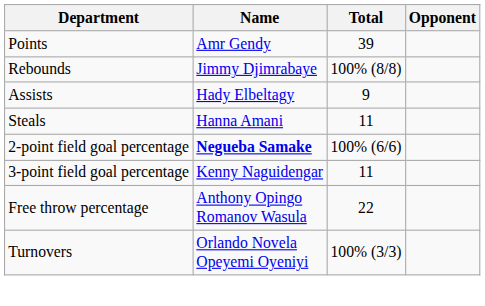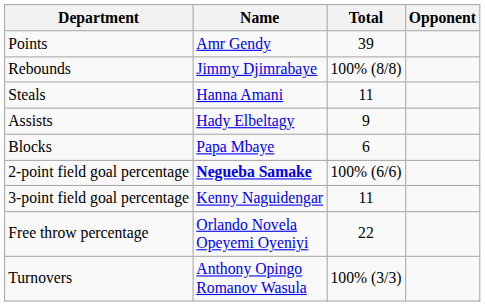rows swapped: Assists <-> Steals
+ row: Blocks | Papa Mbaye | 6
Free throw percentage | Name: Anthony Opingo Romanov Wasula -> Orlando Novela Opeyemi Oyeniyi
Turnovers | Name: Orlando Novela Opeyemi Oyeniyi -> Anthony Opingo Romanov Wasula
